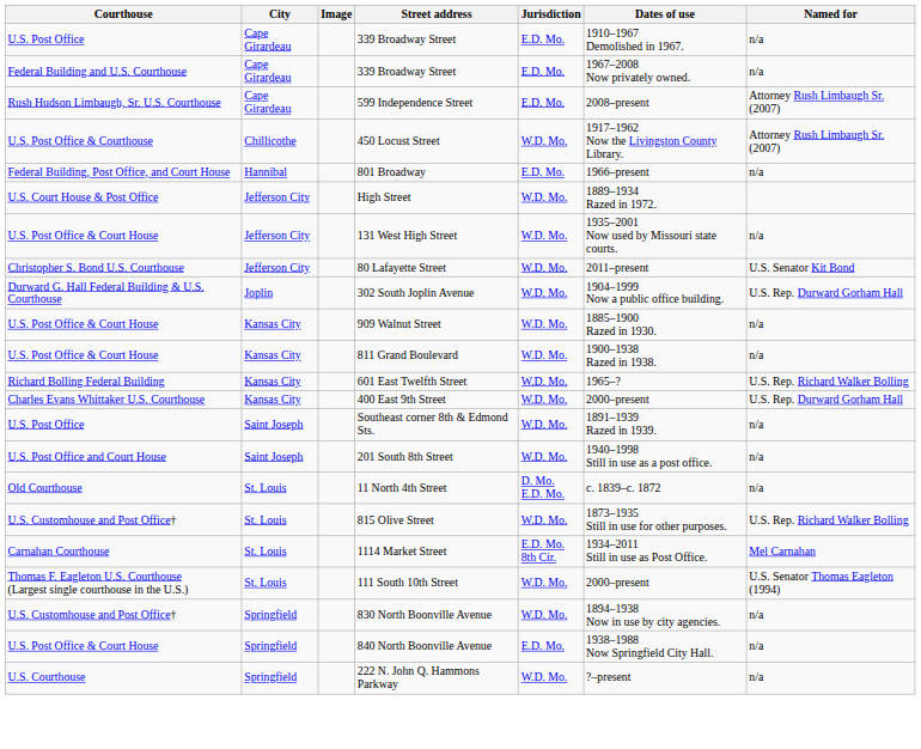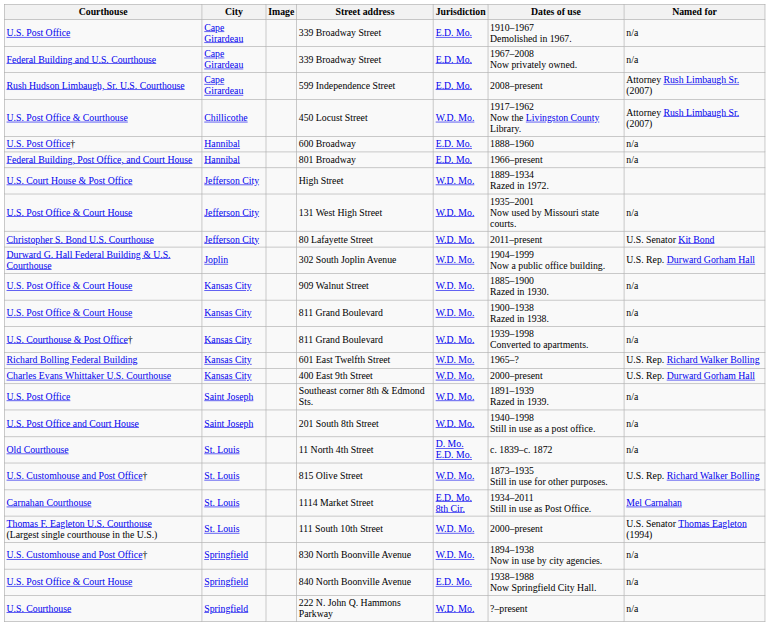+ row: U.S. Post Office† | Hannibal | 600 Broadway | E.D. Mo. | 1888–1960 | n/a
+ row: U.S. Courthouse & Post Office† | Kansas City | 811 Grand Boulevard | W.D. Mo. | 1939–1998 Converted to apartments. | n/a
